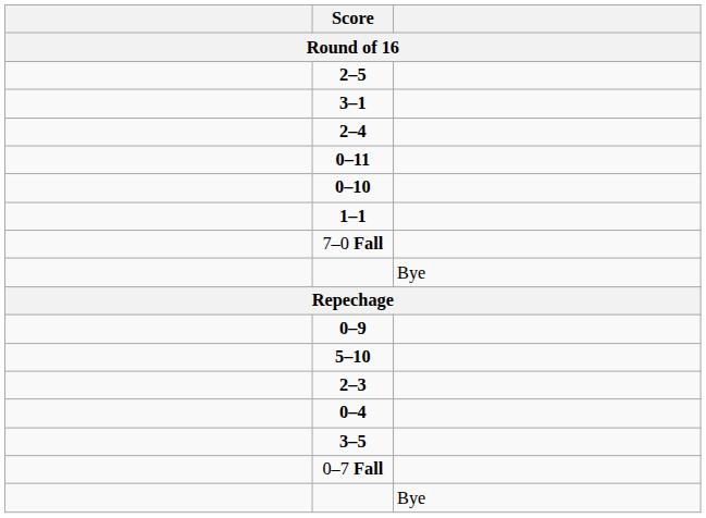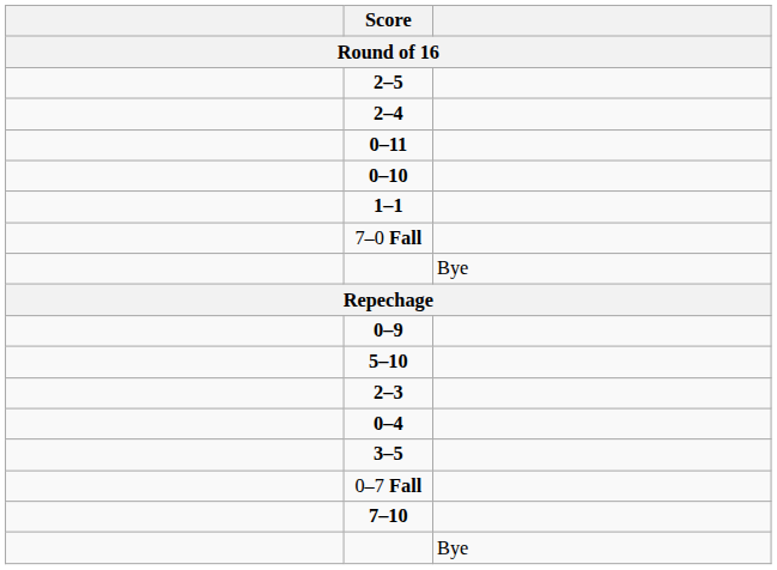- row: 3–1
+ row: 7–10
